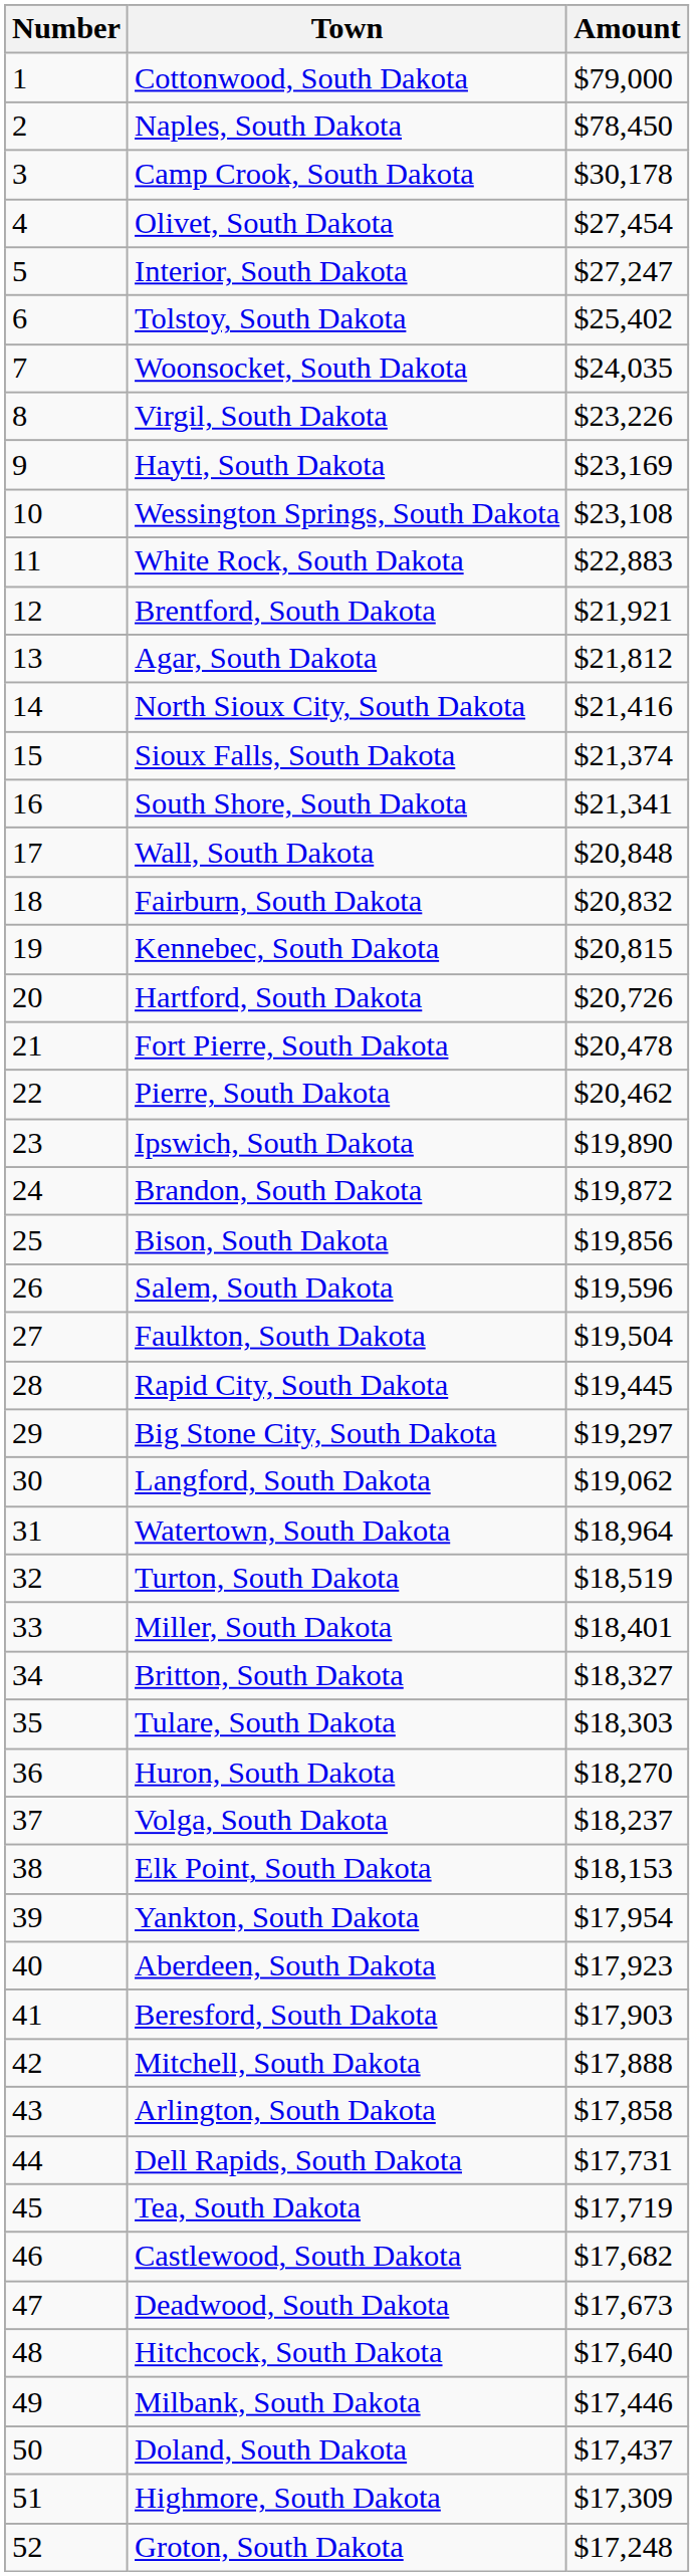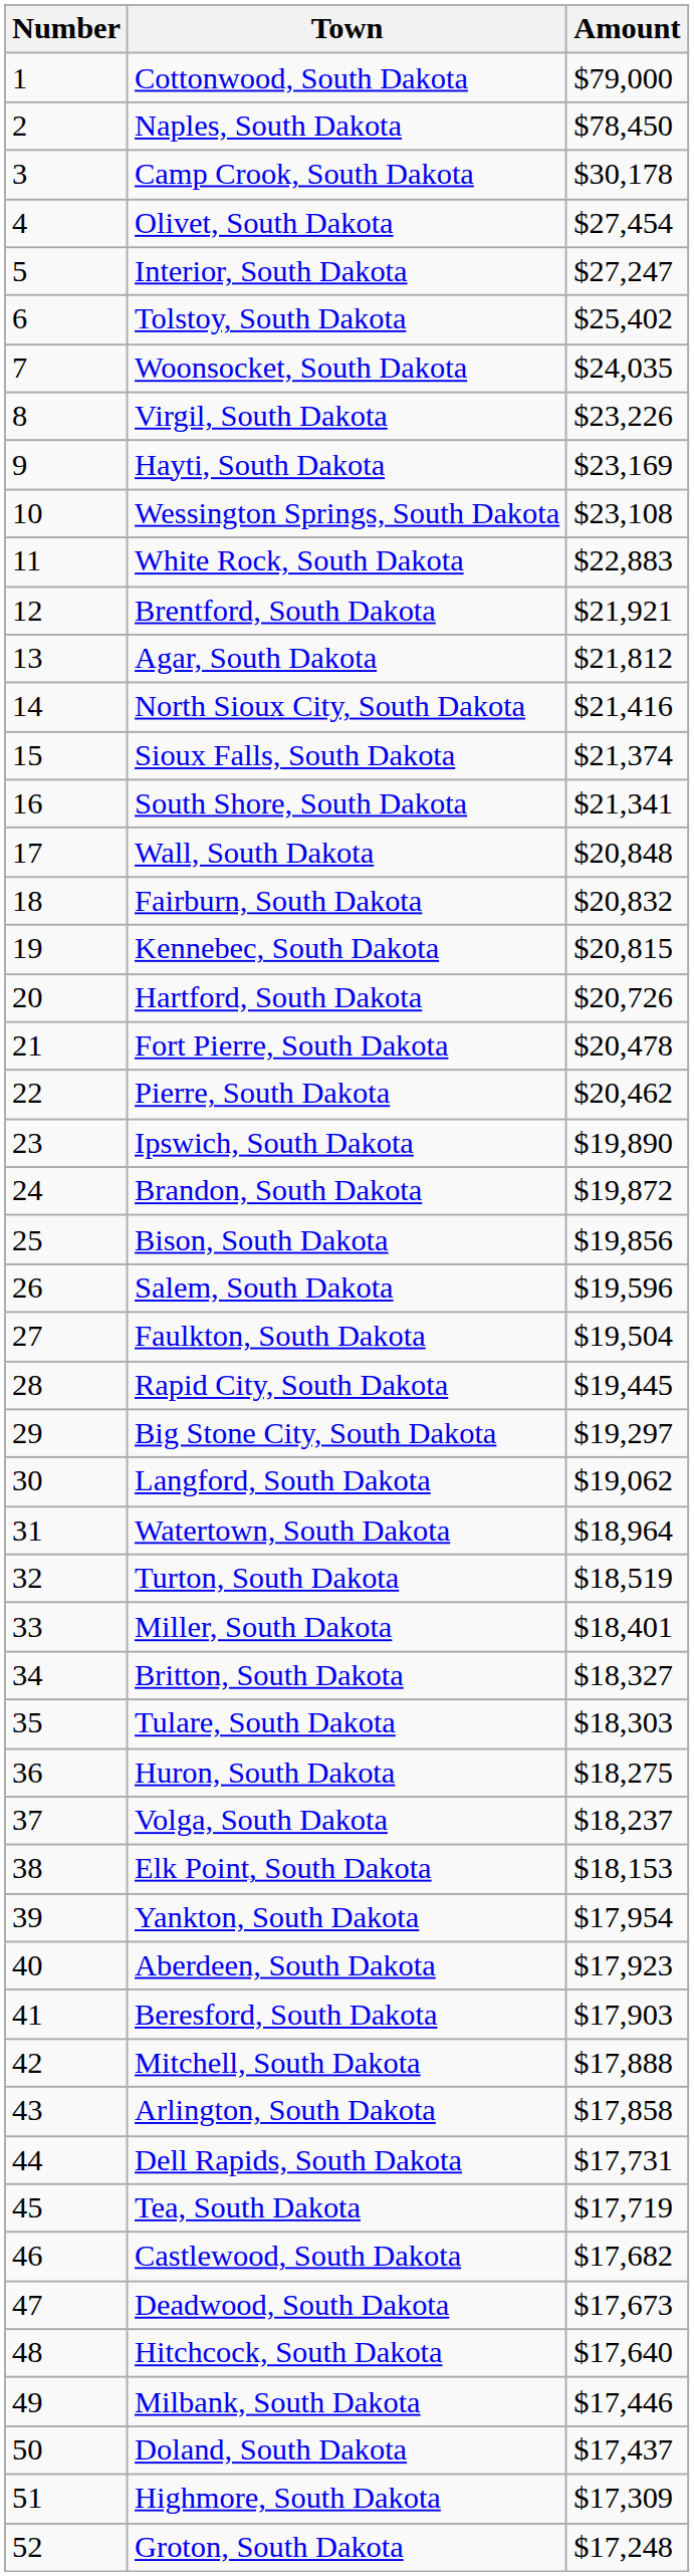Huron, South Dakota | Amount: $18,270 -> $18,275
